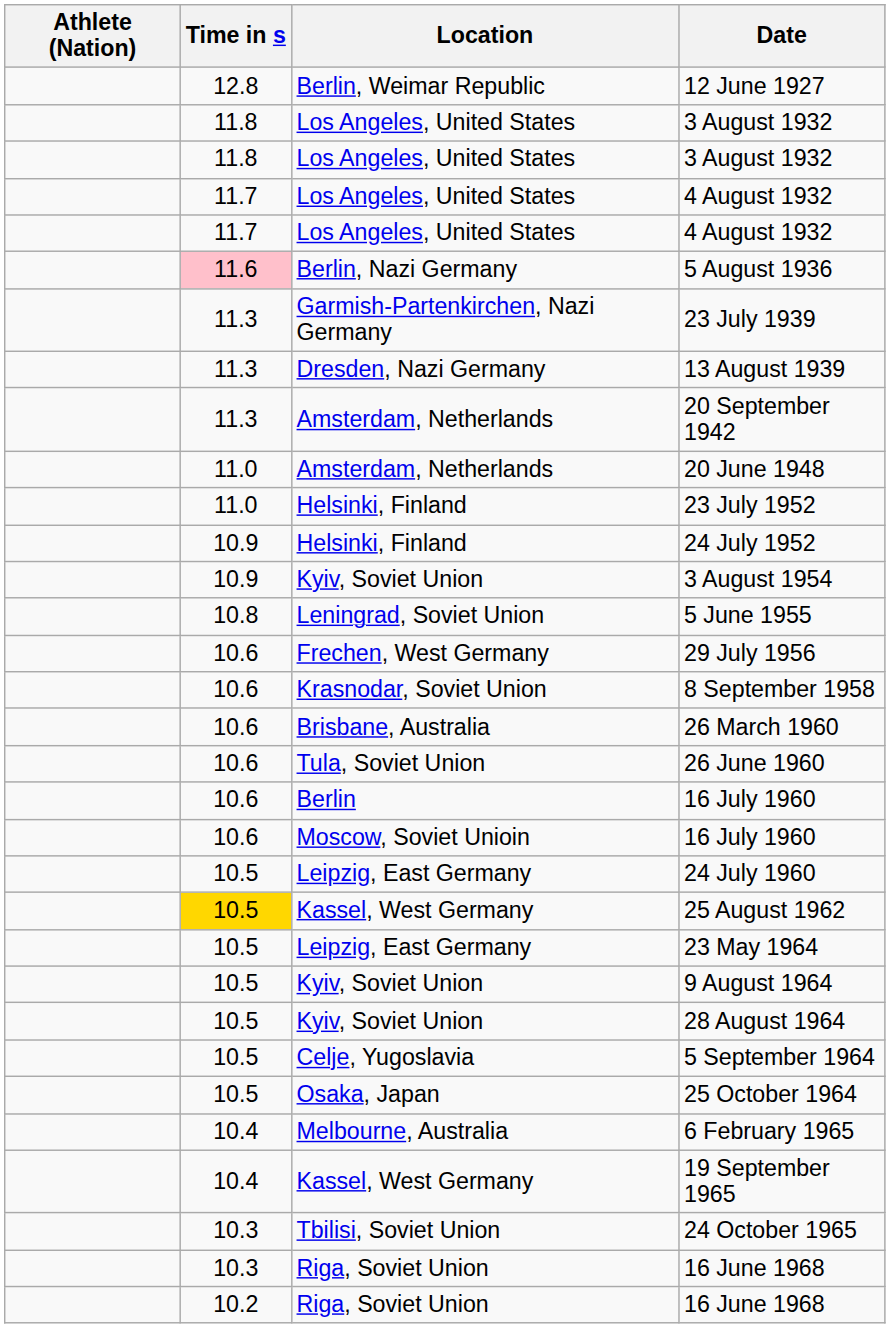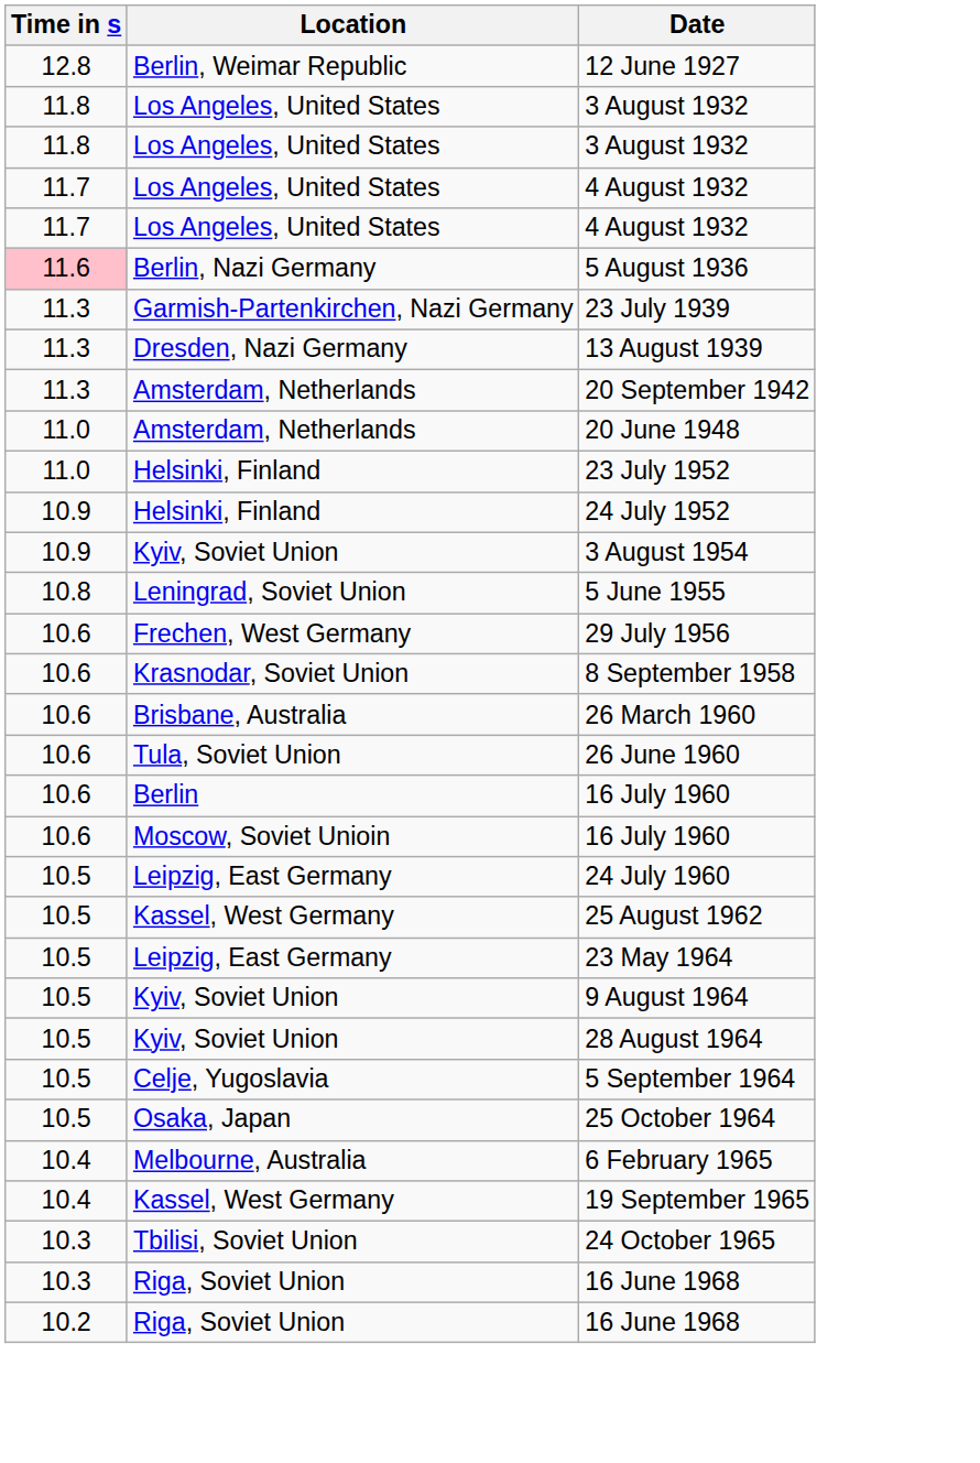- column: Athlete (Nation)
25 August 1962 | Time in s: gold background -> no background
